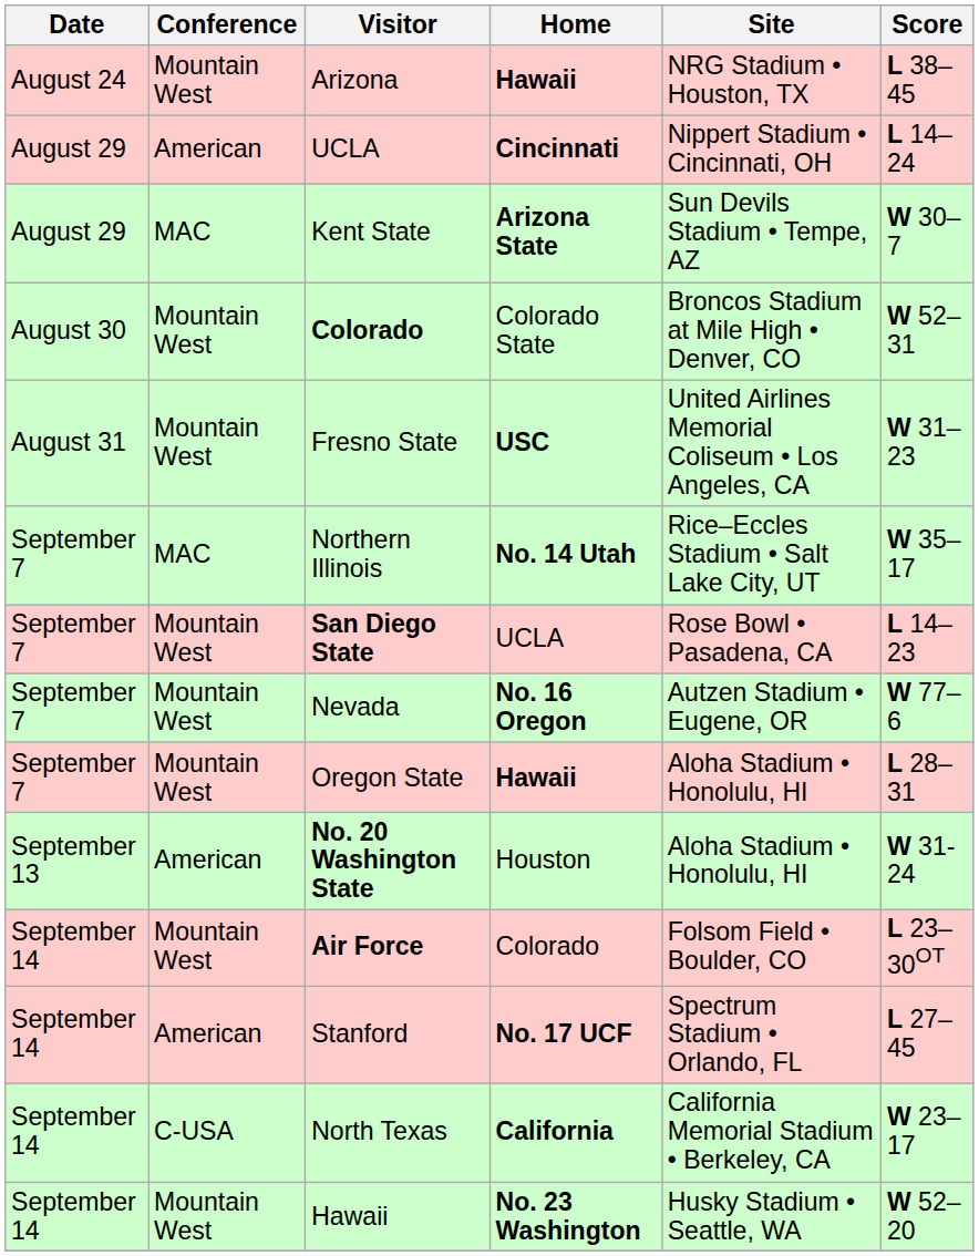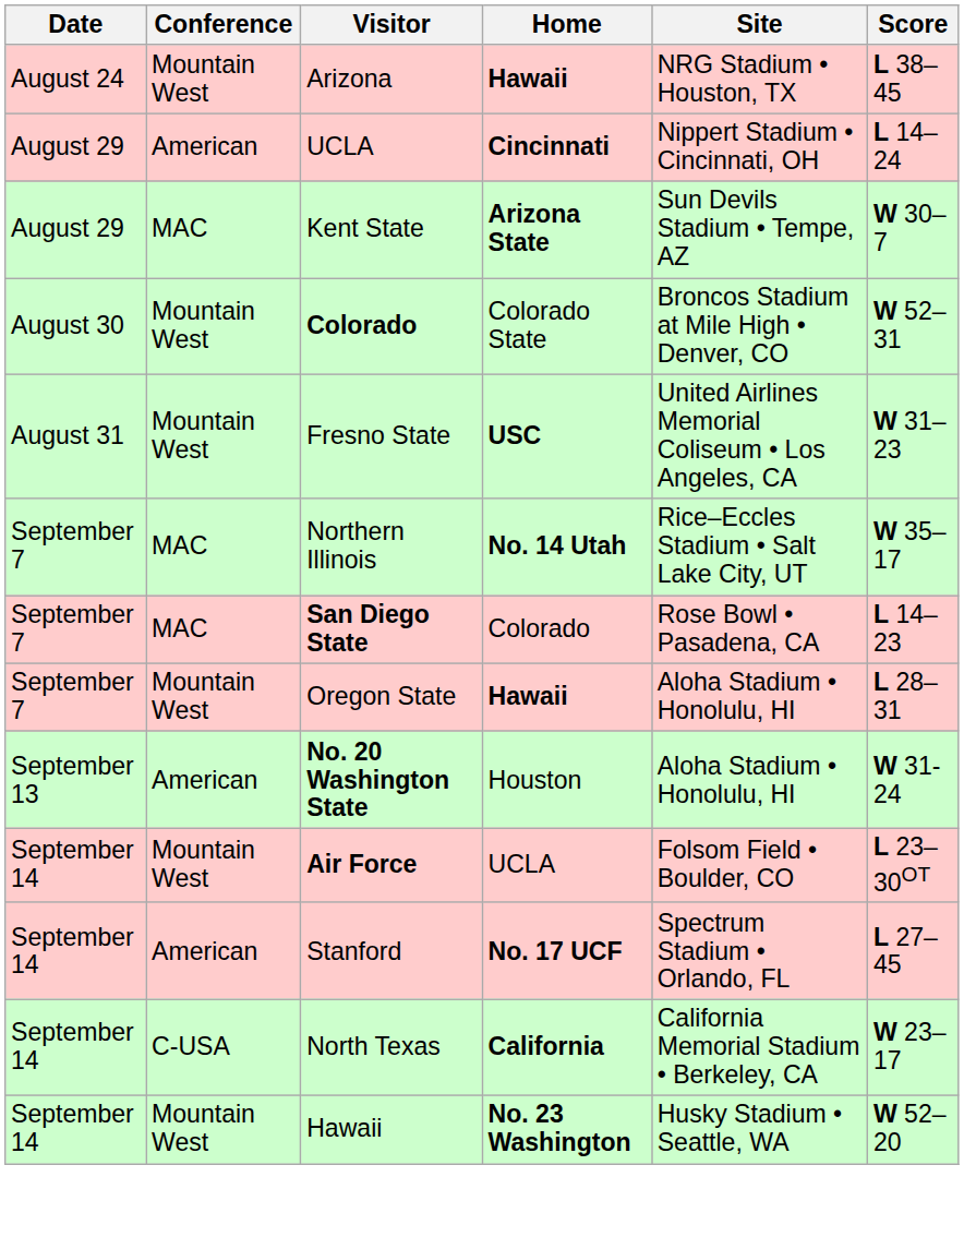San Diego State | Conference: Mountain West -> MAC
San Diego State | Home: UCLA -> Colorado
- row: September 7 | Mountain West | Nevada | No. 16 Oregon | Autzen Stadium • Eugene, OR | W 77–6
Air Force | Home: Colorado -> UCLA
